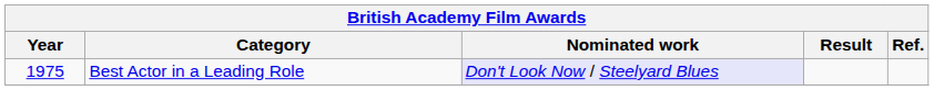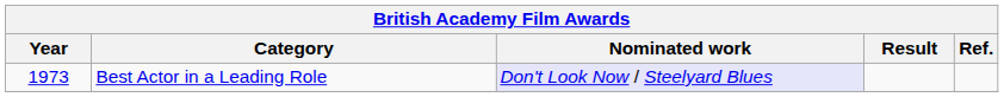Best Actor in a Leading Role | Year: 1975 -> 1973
